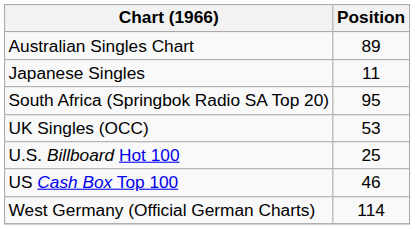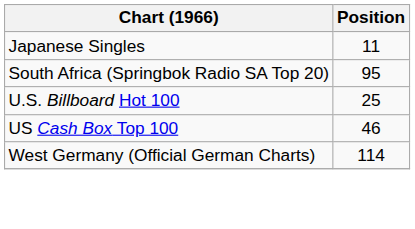- row: Australian Singles Chart | 89
- row: UK Singles (OCC) | 53
